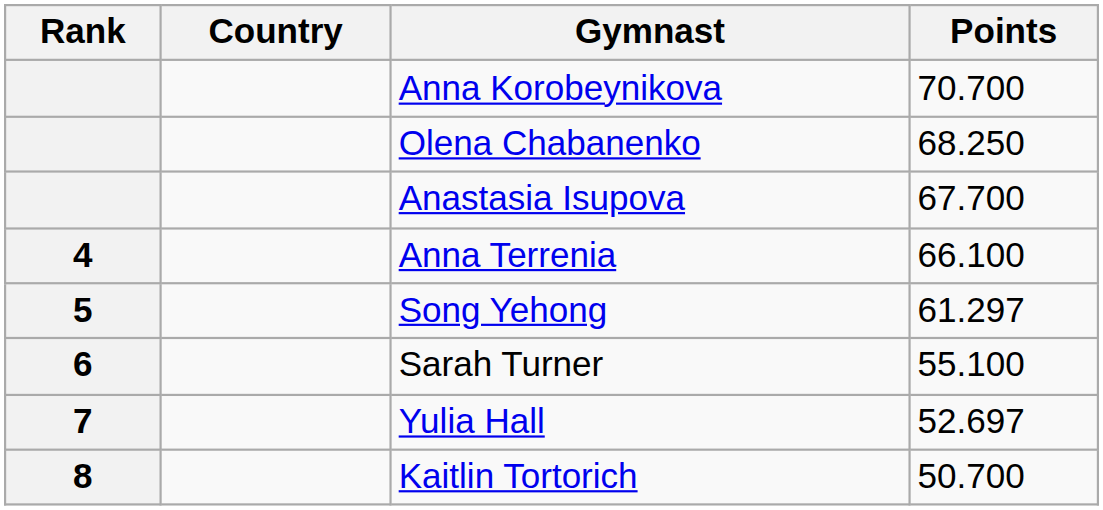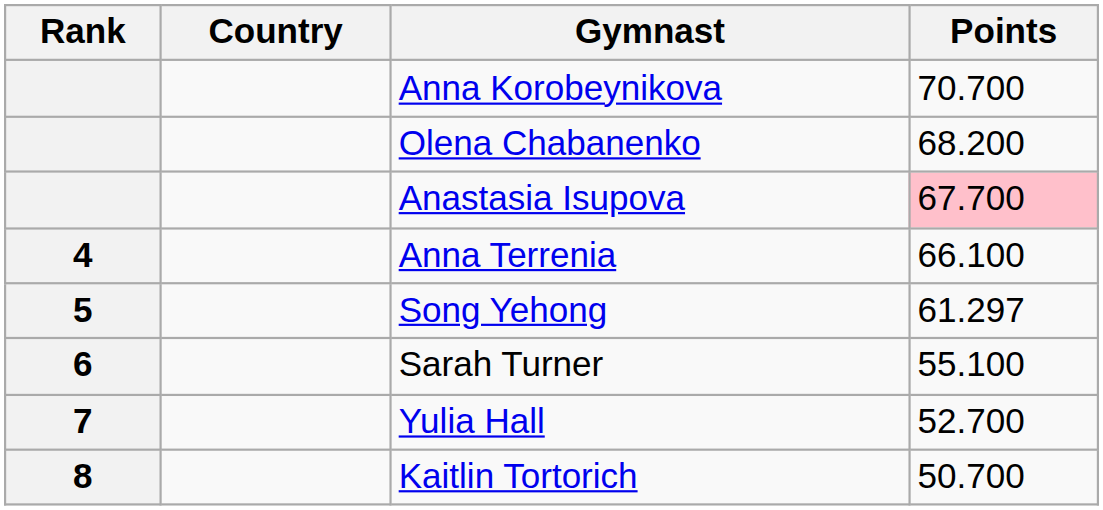Olena Chabanenko | Points: 68.250 -> 68.200
Anastasia Isupova | Points: no background -> pink background
Yulia Hall | Points: 52.697 -> 52.700
